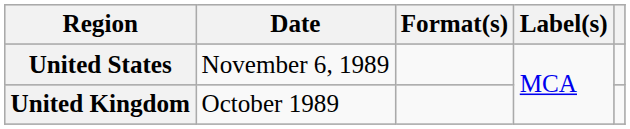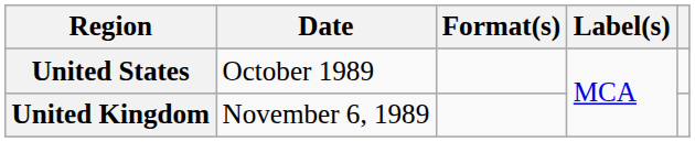United States | Date: November 6, 1989 -> October 1989
United Kingdom | Date: October 1989 -> November 6, 1989
